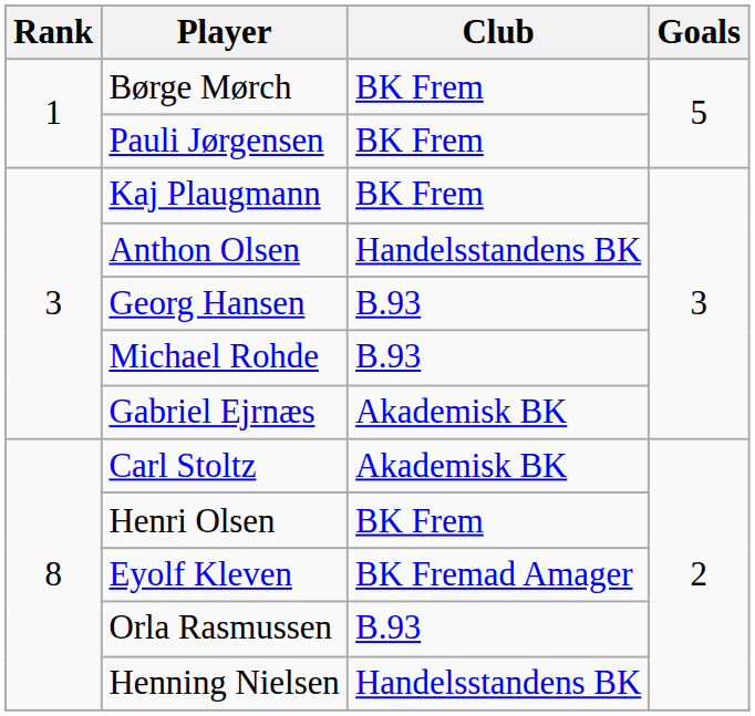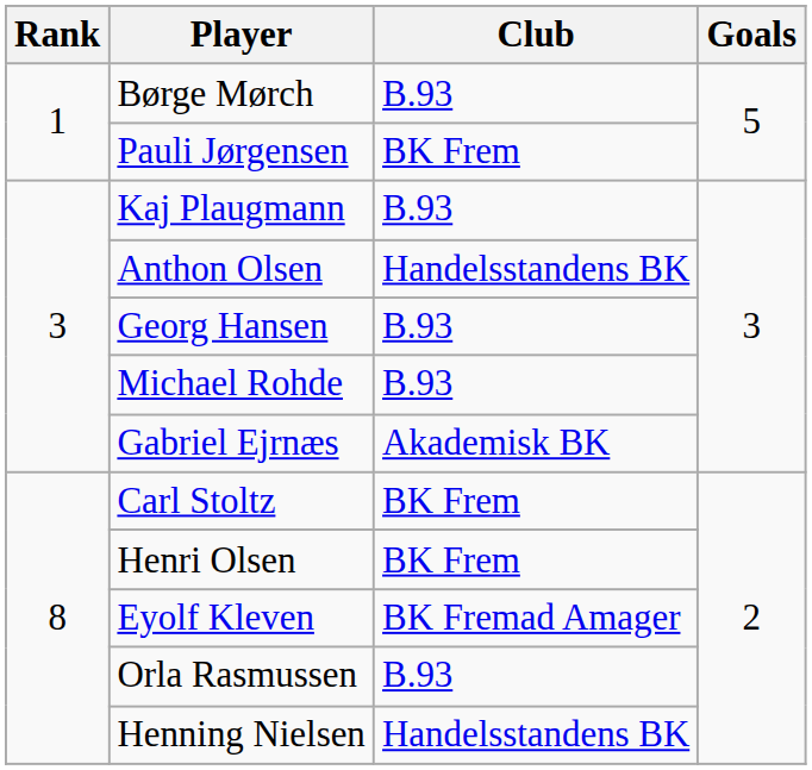Børge Mørch | Club: BK Frem -> B.93
Kaj Plaugmann | Club: BK Frem -> B.93
Carl Stoltz | Club: Akademisk BK -> BK Frem
